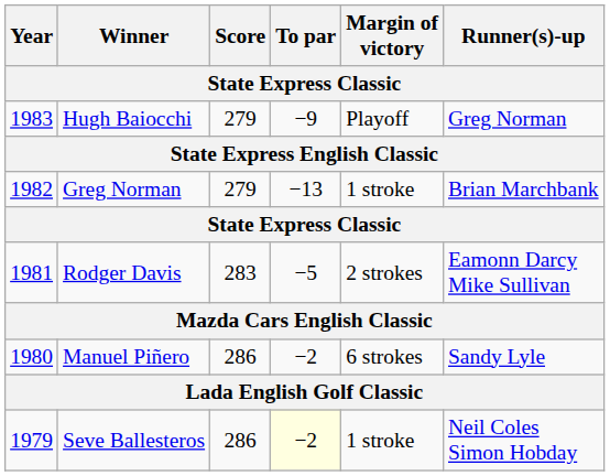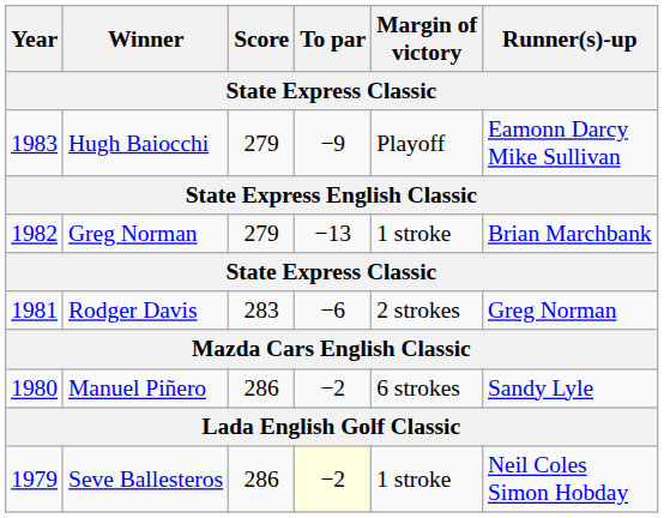Hugh Baiocchi | Runner(s)-up: Greg Norman -> Eamonn Darcy Mike Sullivan
Rodger Davis | To par: −5 -> −6
Rodger Davis | Runner(s)-up: Eamonn Darcy Mike Sullivan -> Greg Norman
